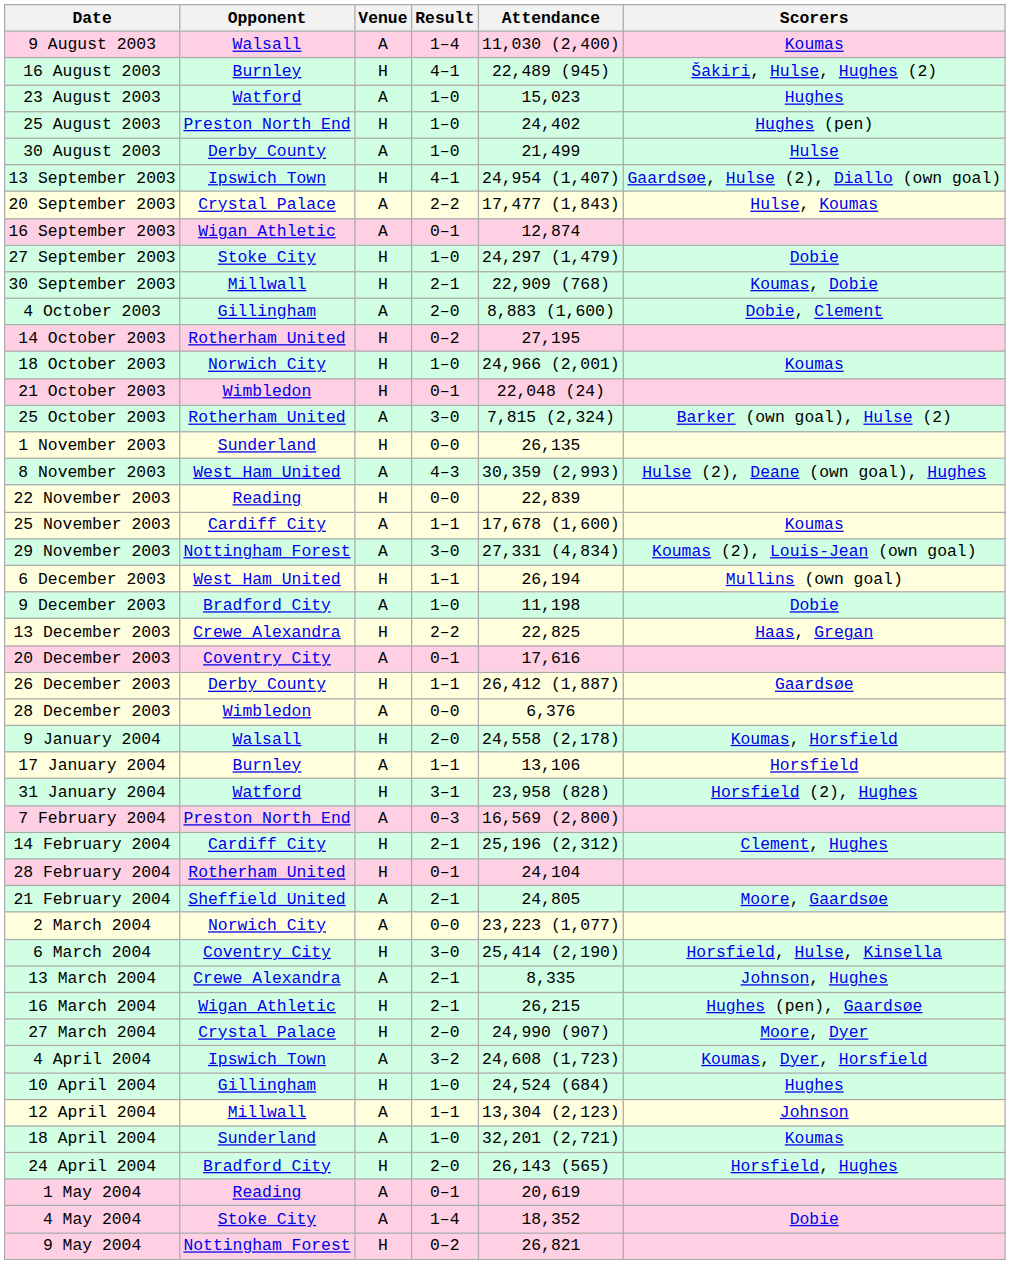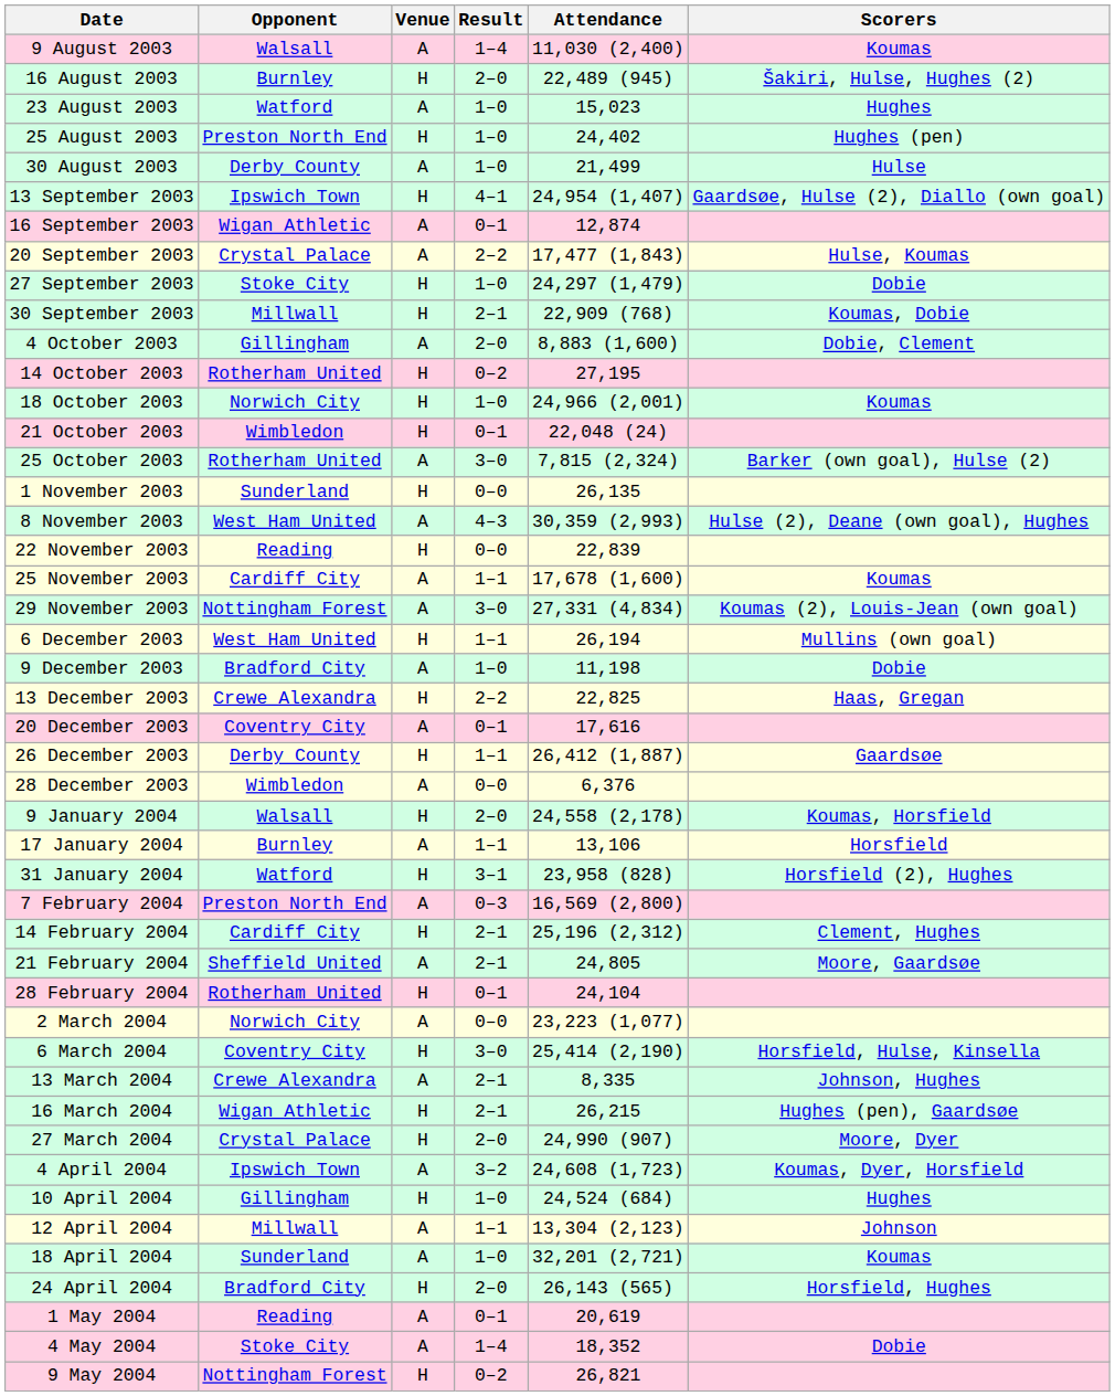16 August 2003 | Result: 4–1 -> 2–0
rows swapped: 16 September 2003 <-> 20 September 2003
rows swapped: 21 February 2004 <-> 28 February 2004
